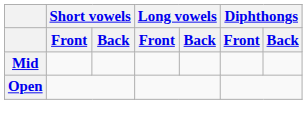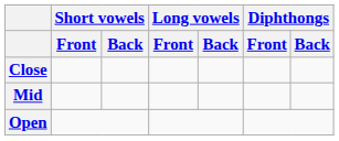+ row: Close
